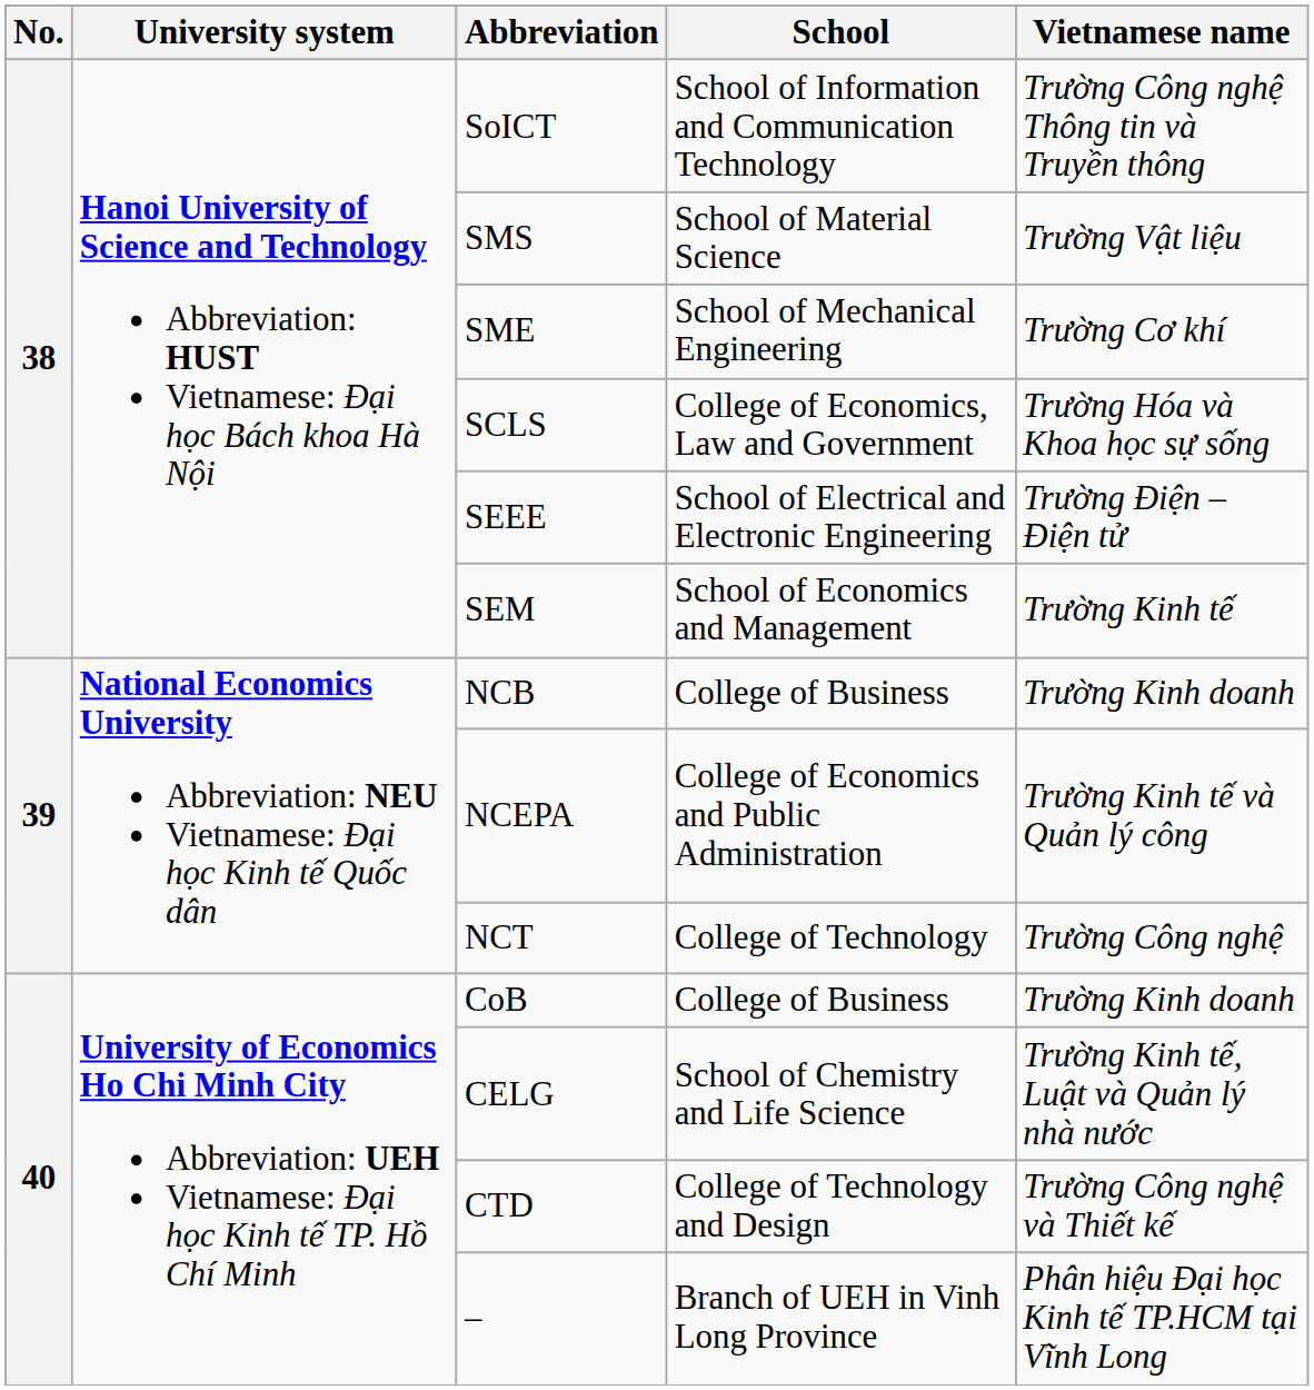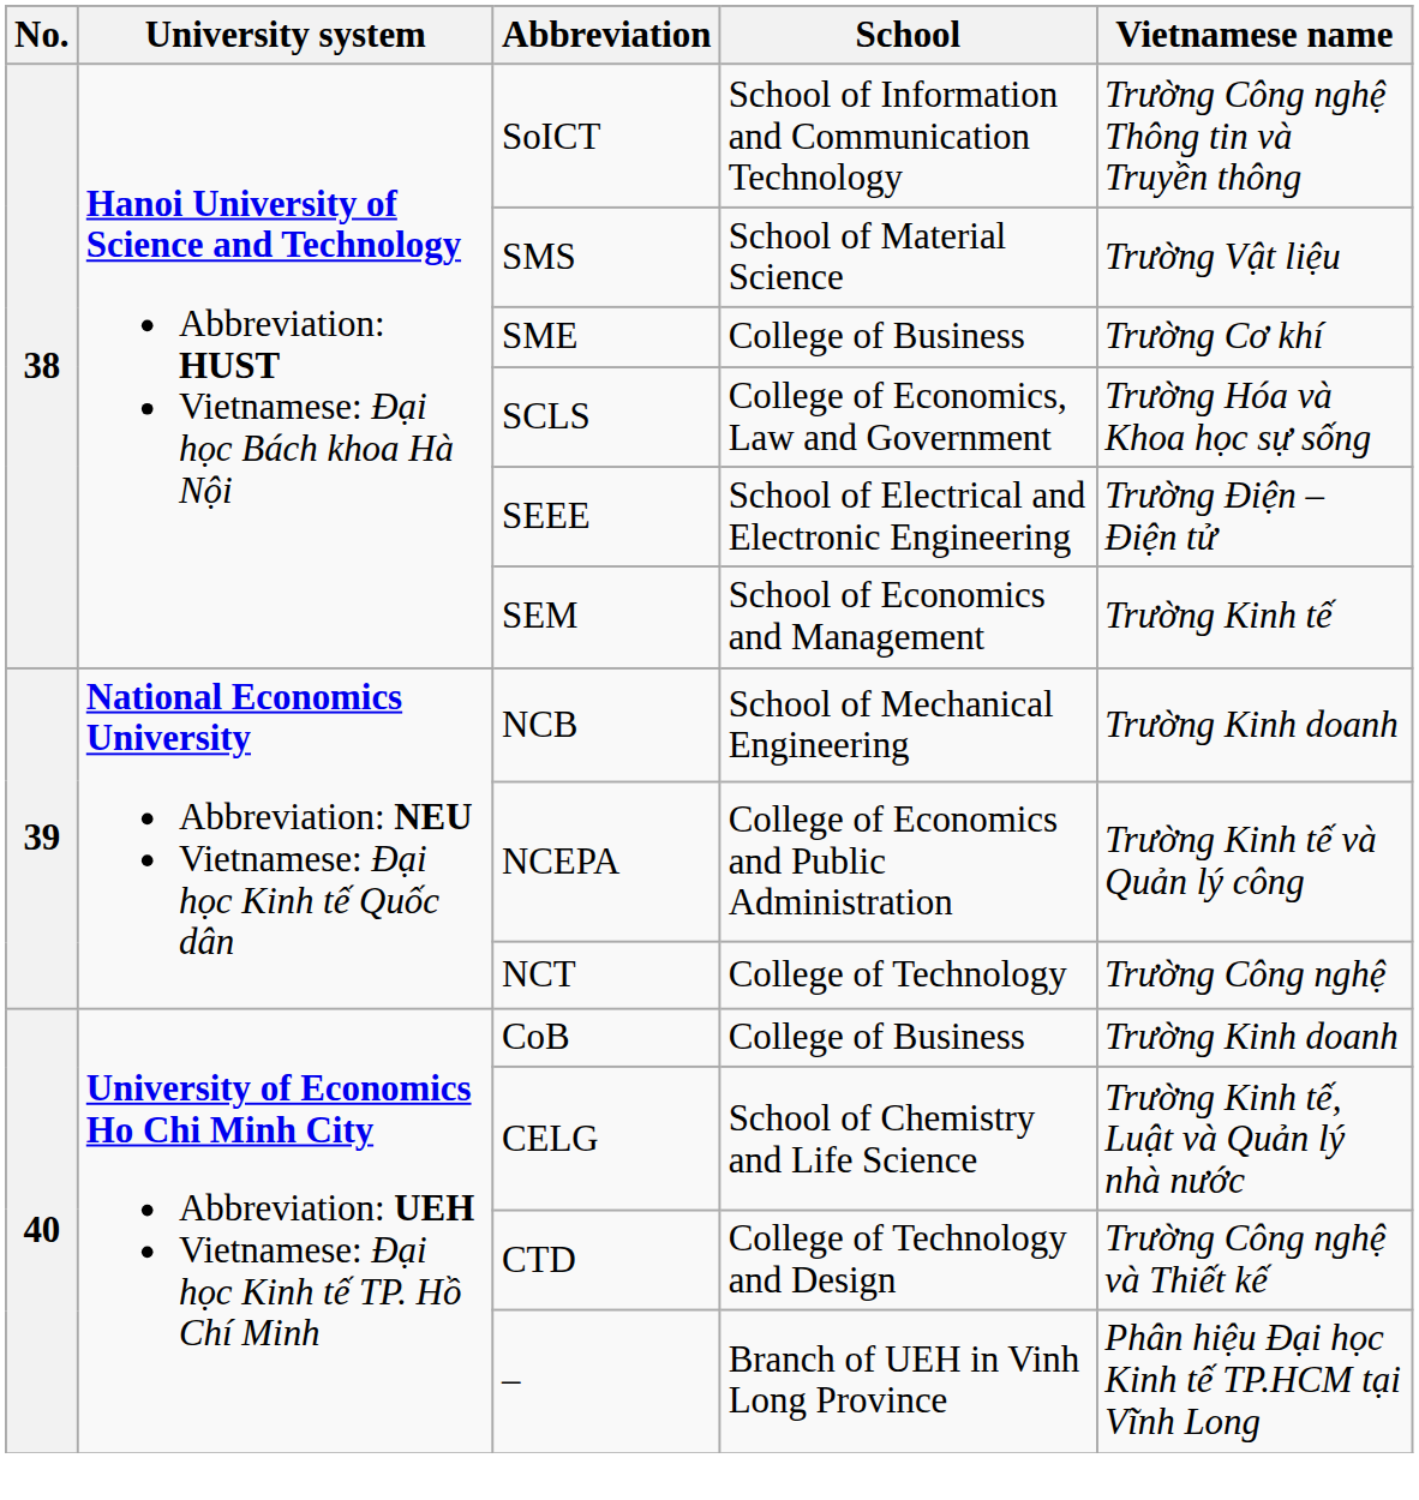SME | School: School of Mechanical Engineering -> College of Business
NCB | School: College of Business -> School of Mechanical Engineering
